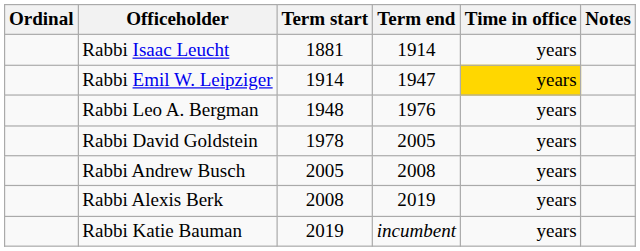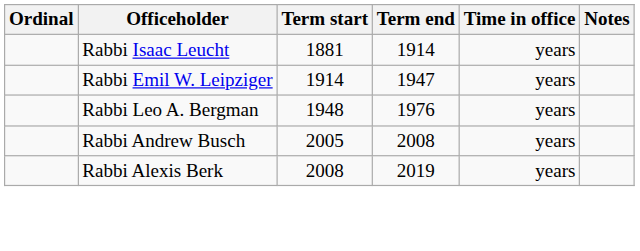Rabbi Emil W. Leipziger | Time in office: gold background -> no background
- row: Rabbi David Goldstein | 1978 | 2005 | years
- row: Rabbi Katie Bauman | 2019 | incumbent | years
